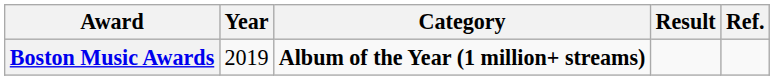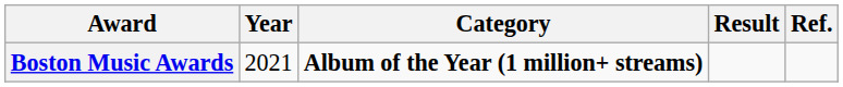Boston Music Awards | Year: 2019 -> 2021
